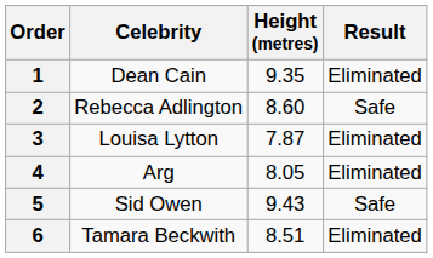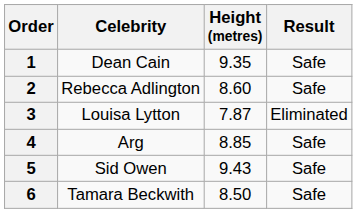1 | Result: Eliminated -> Safe
4 | Height (metres): 8.05 -> 8.85
4 | Result: Eliminated -> Safe
6 | Height (metres): 8.51 -> 8.50
6 | Result: Eliminated -> Safe
